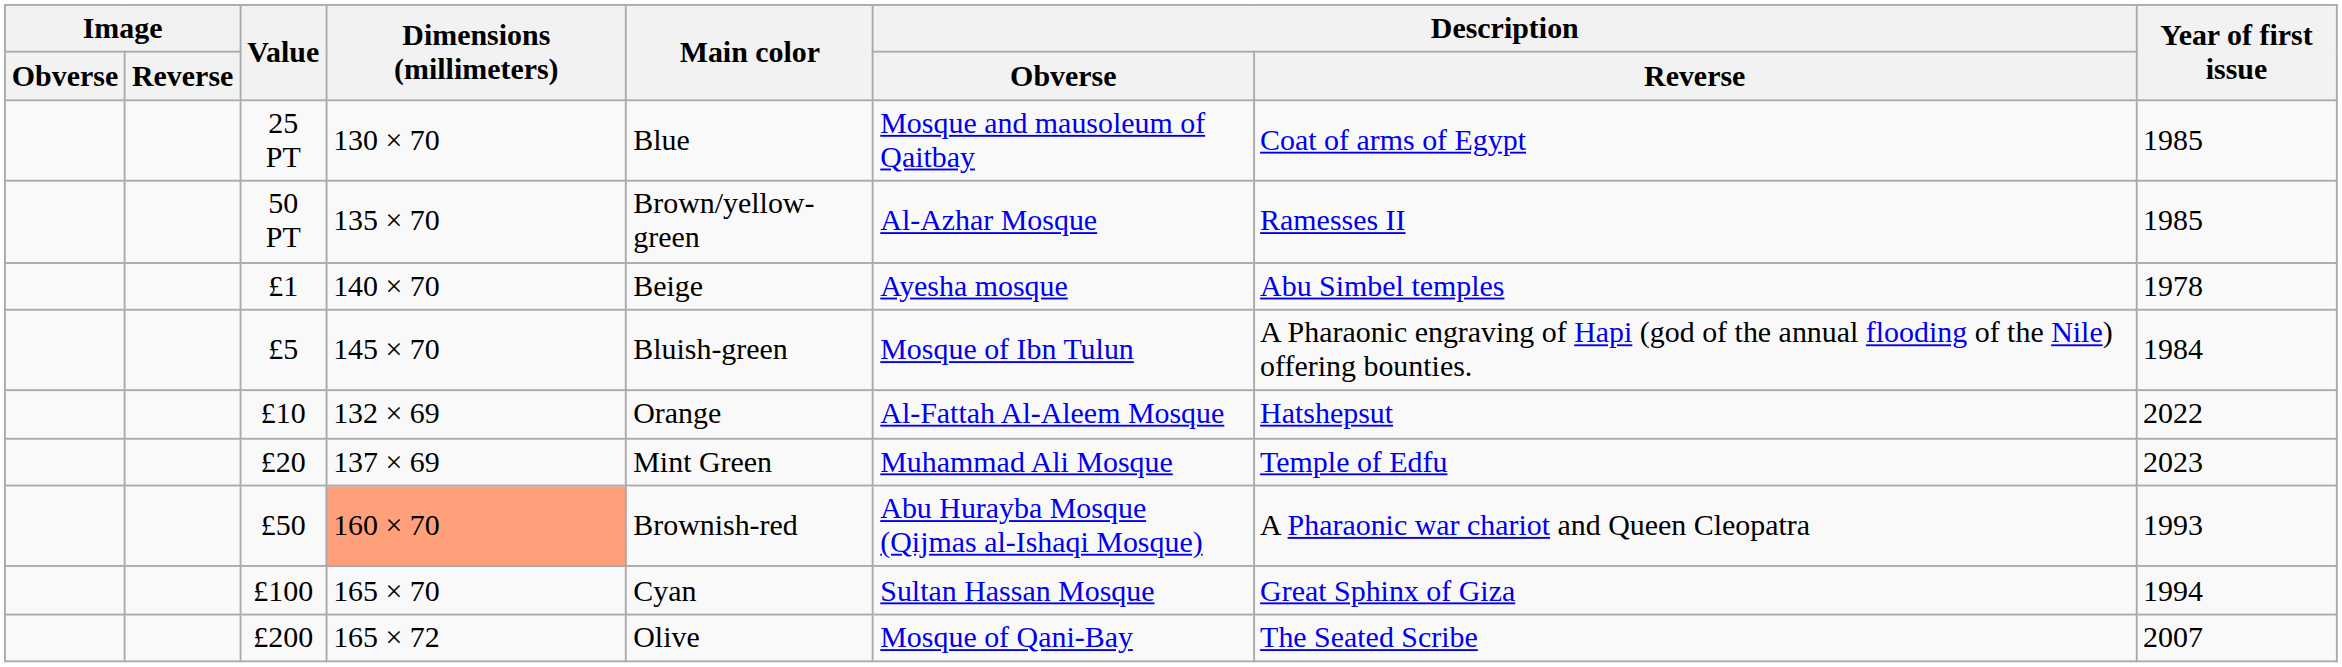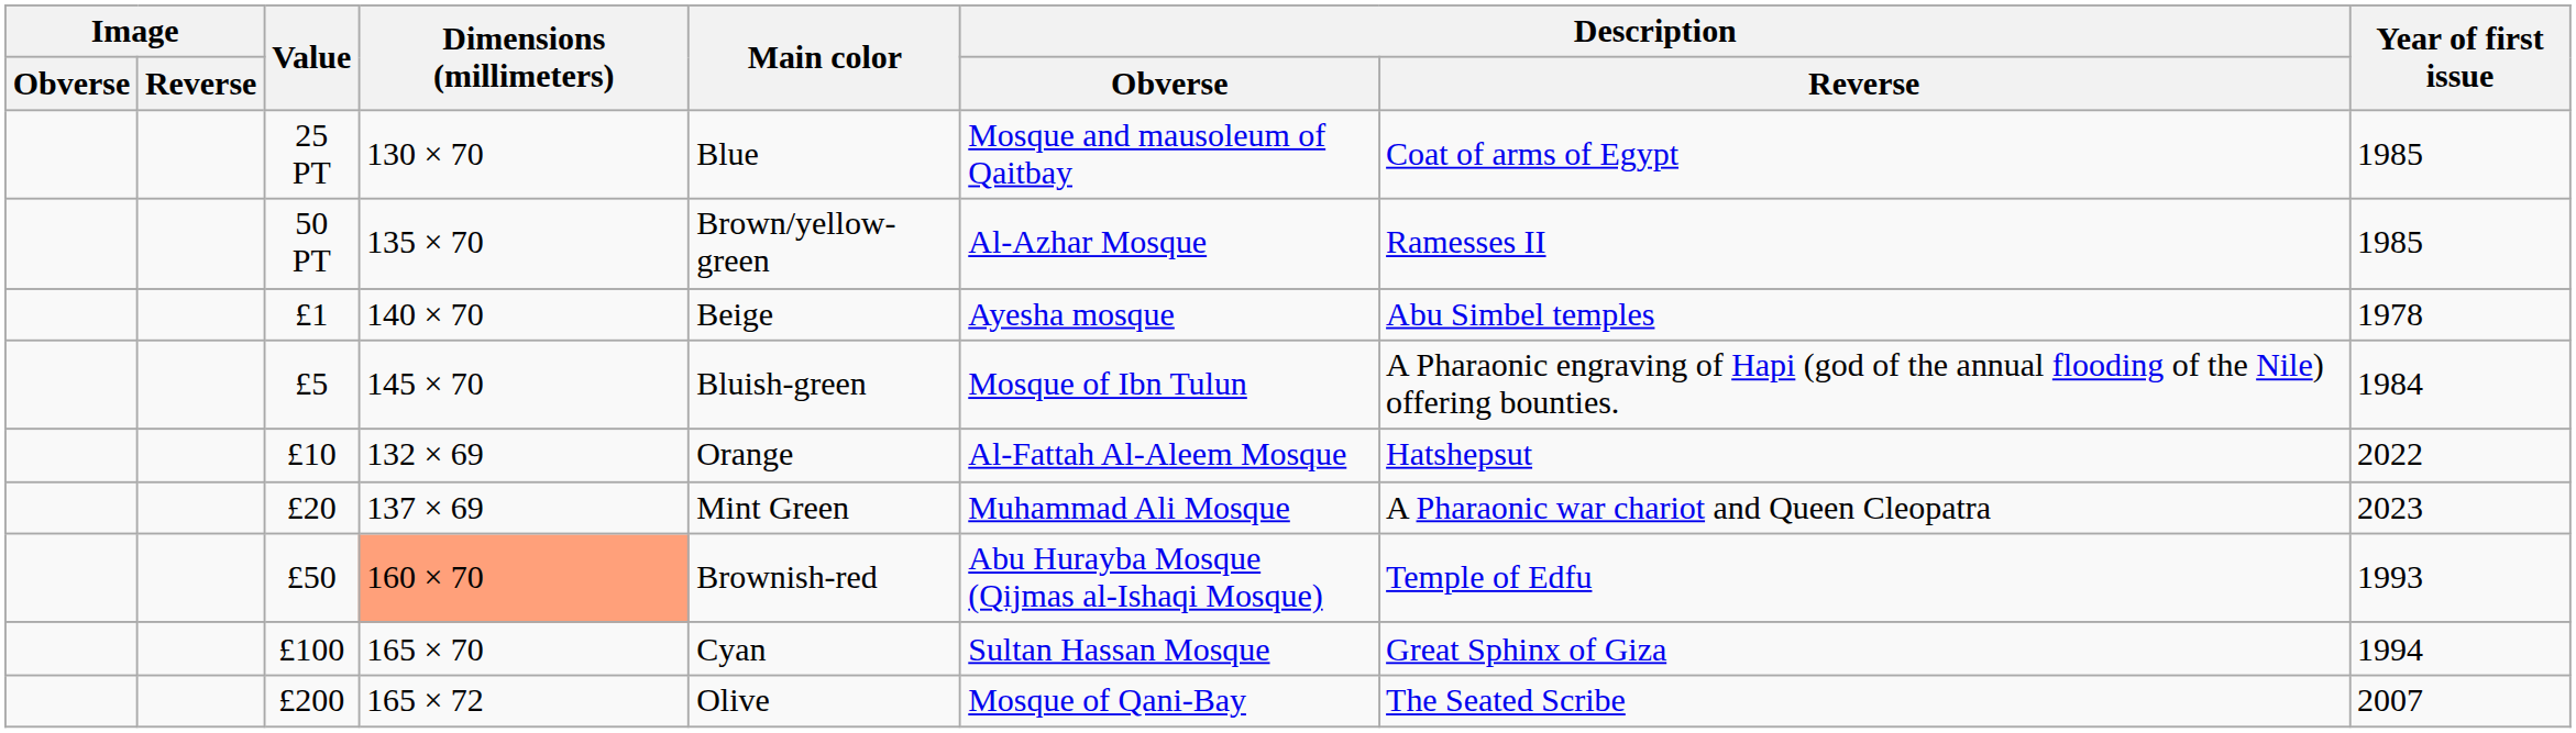£20 | Description / Reverse: Temple of Edfu -> A Pharaonic war chariot and Queen Cleopatra
£50 | Description / Reverse: A Pharaonic war chariot and Queen Cleopatra -> Temple of Edfu
